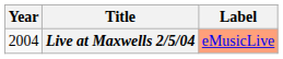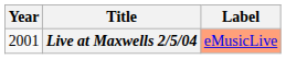Live at Maxwells 2/5/04 | Year: 2004 -> 2001
